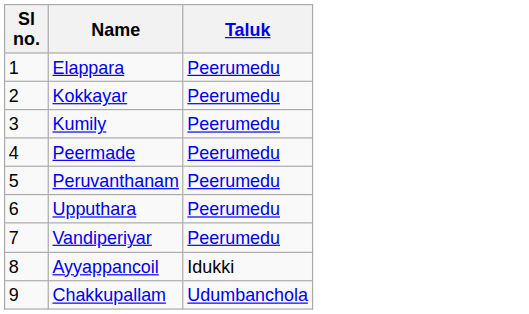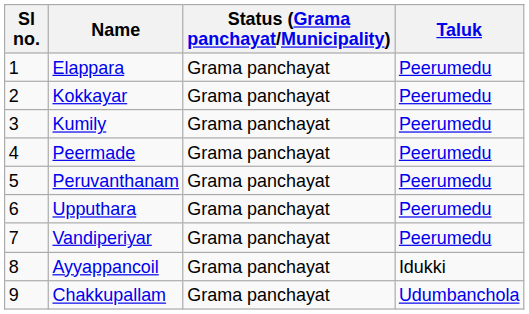+ column: Status (Grama panchayat/Municipality) | Grama panchayat | Grama panchayat | Grama panchayat | Grama panchayat | Grama panchayat | Grama panchayat | Grama panchayat | Grama panchayat | Grama panchayat
